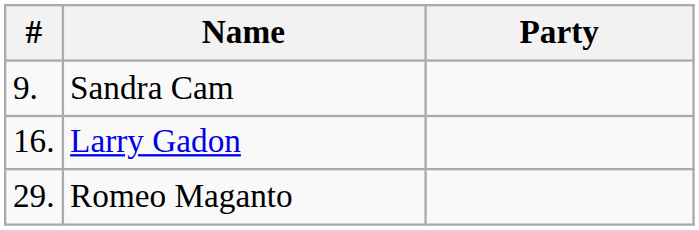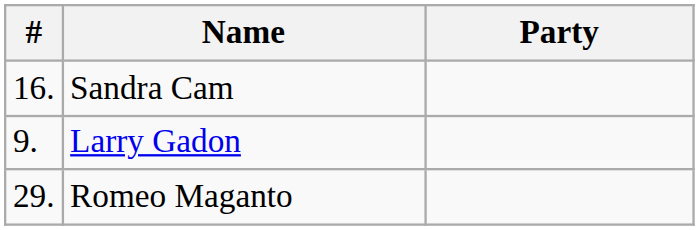Sandra Cam | #: 9. -> 16.
Larry Gadon | #: 16. -> 9.
